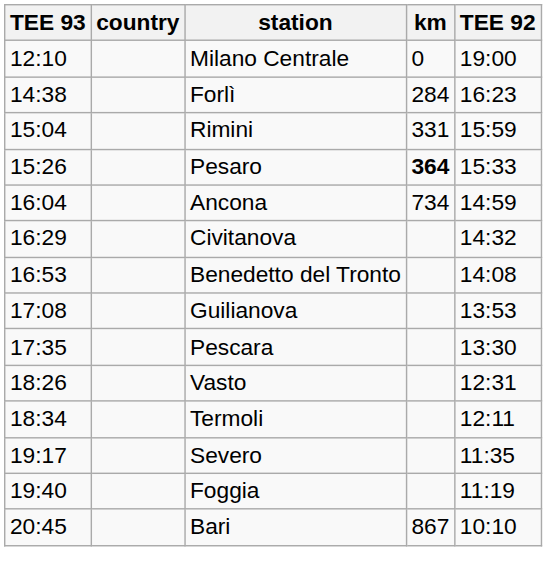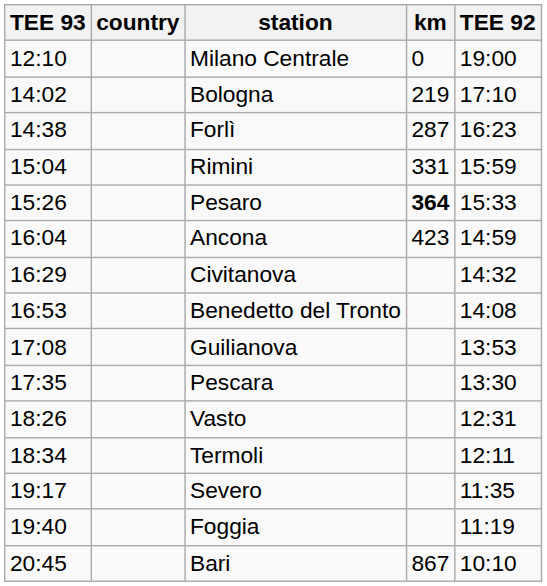+ row: 14:02 | Bologna | 219 | 17:10
Forlì | km: 284 -> 287
Ancona | km: 734 -> 423
